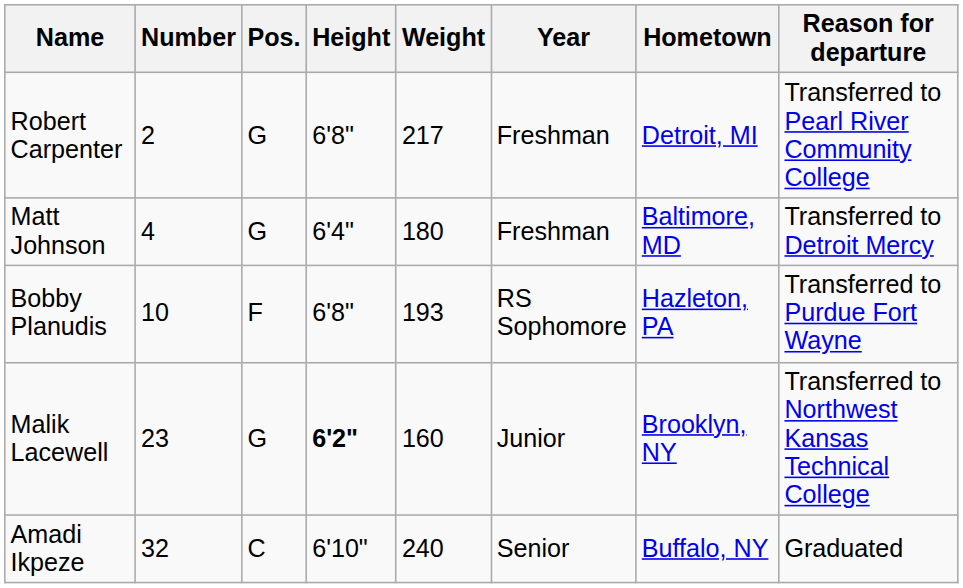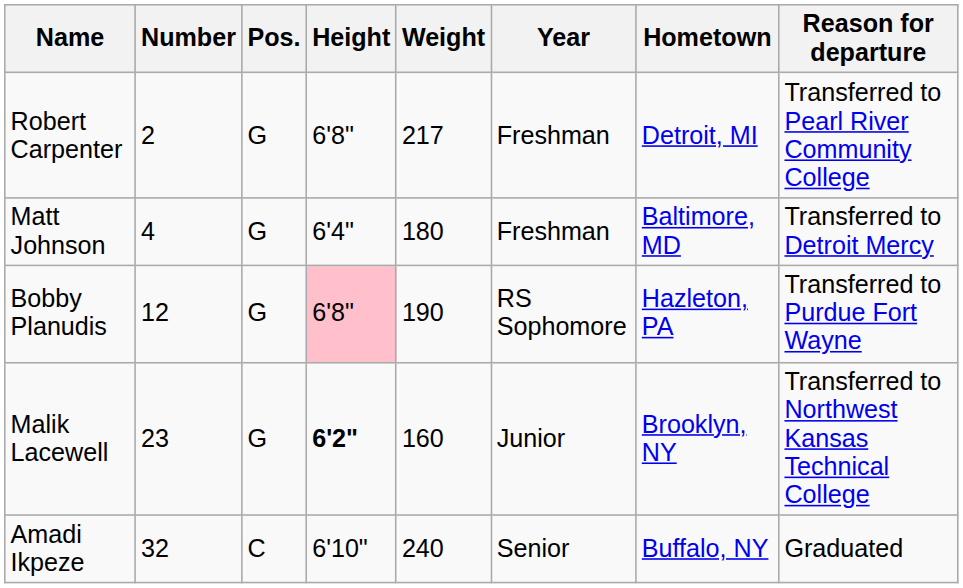Bobby Planudis | Number: 10 -> 12
Bobby Planudis | Pos.: F -> G
Bobby Planudis | Height: no background -> pink background
Bobby Planudis | Weight: 193 -> 190
